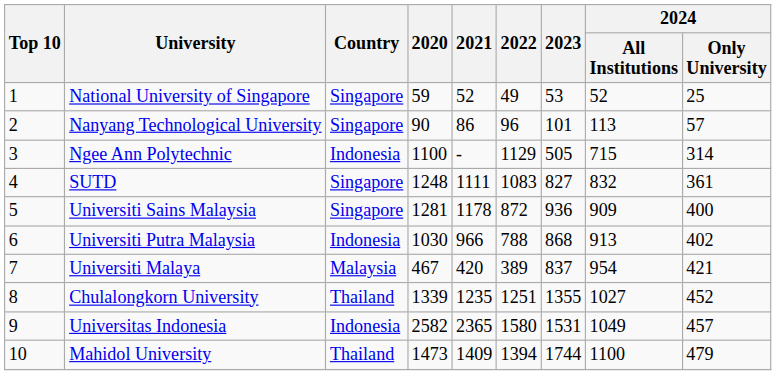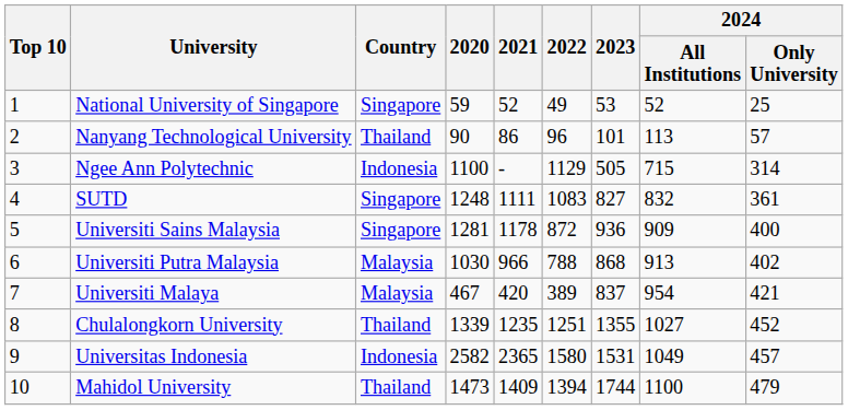Nanyang Technological University | Country: Singapore -> Thailand
Universiti Putra Malaysia | Country: Indonesia -> Malaysia
